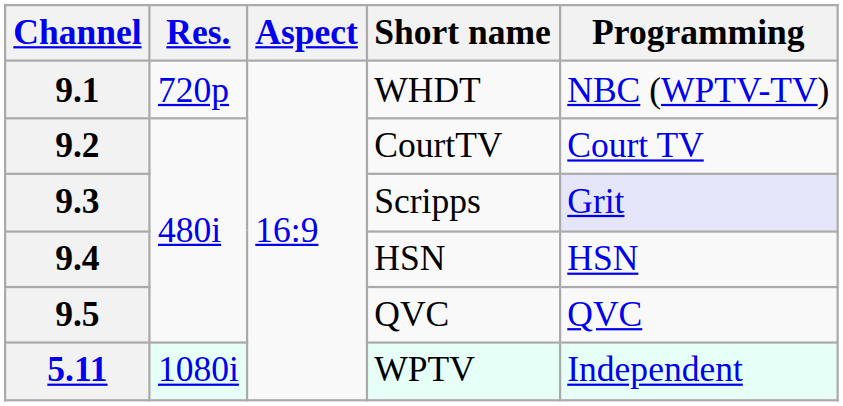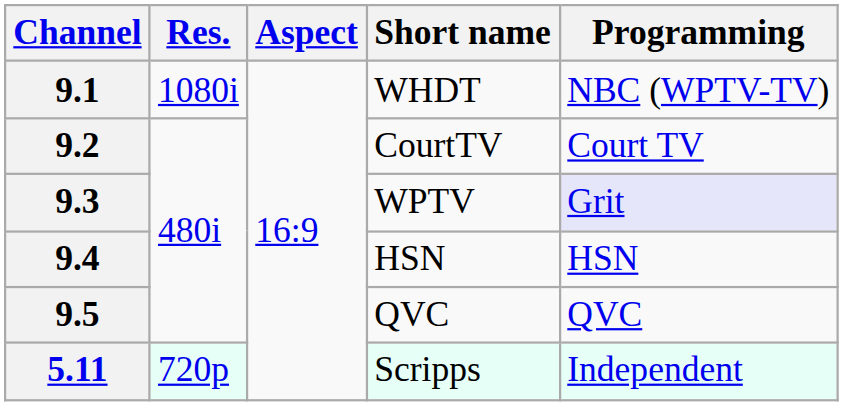9.1 | Res.: 720p -> 1080i
9.3 | Short name: Scripps -> WPTV
5.11 | Res.: 1080i -> 720p
5.11 | Short name: WPTV -> Scripps
